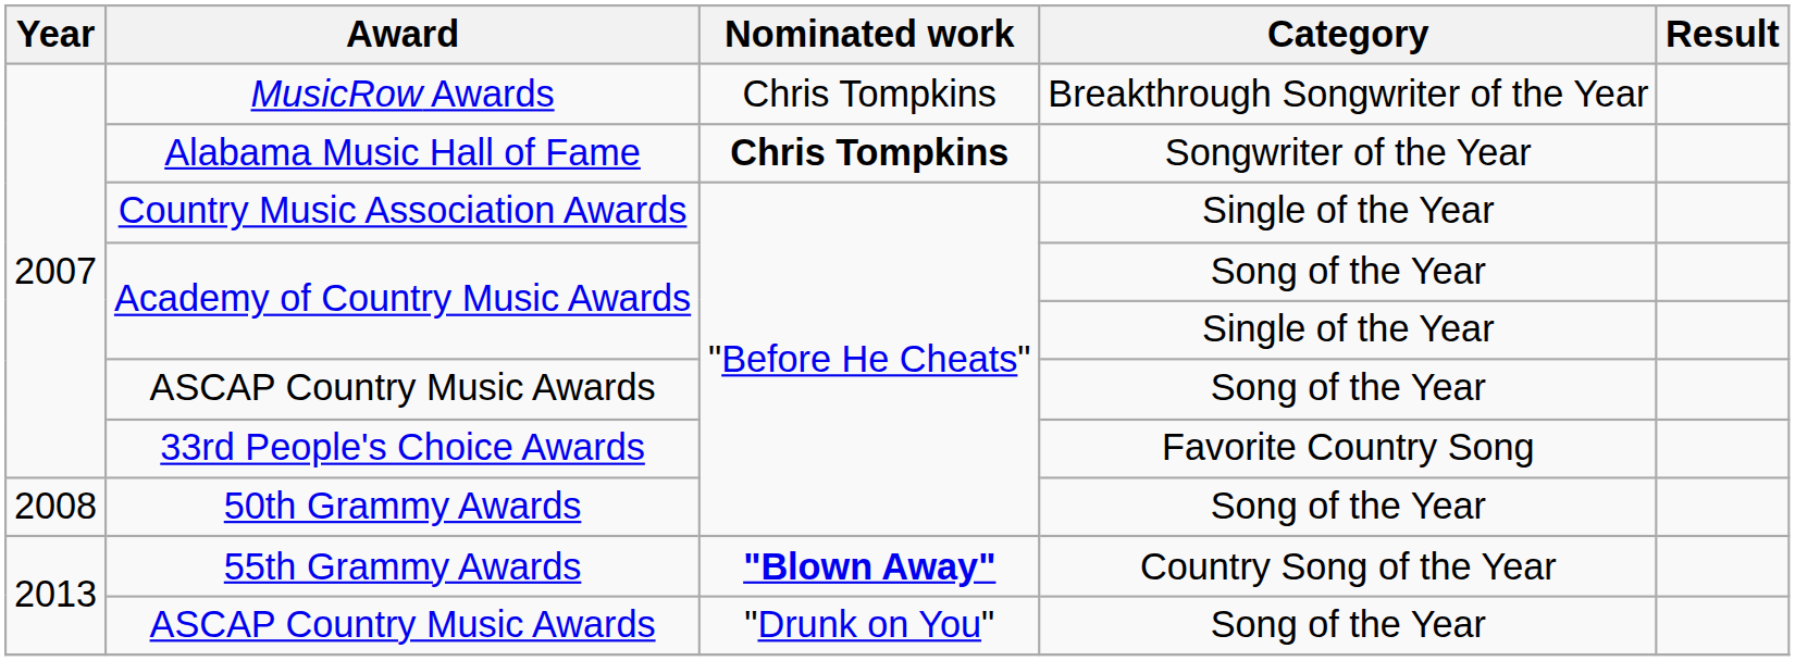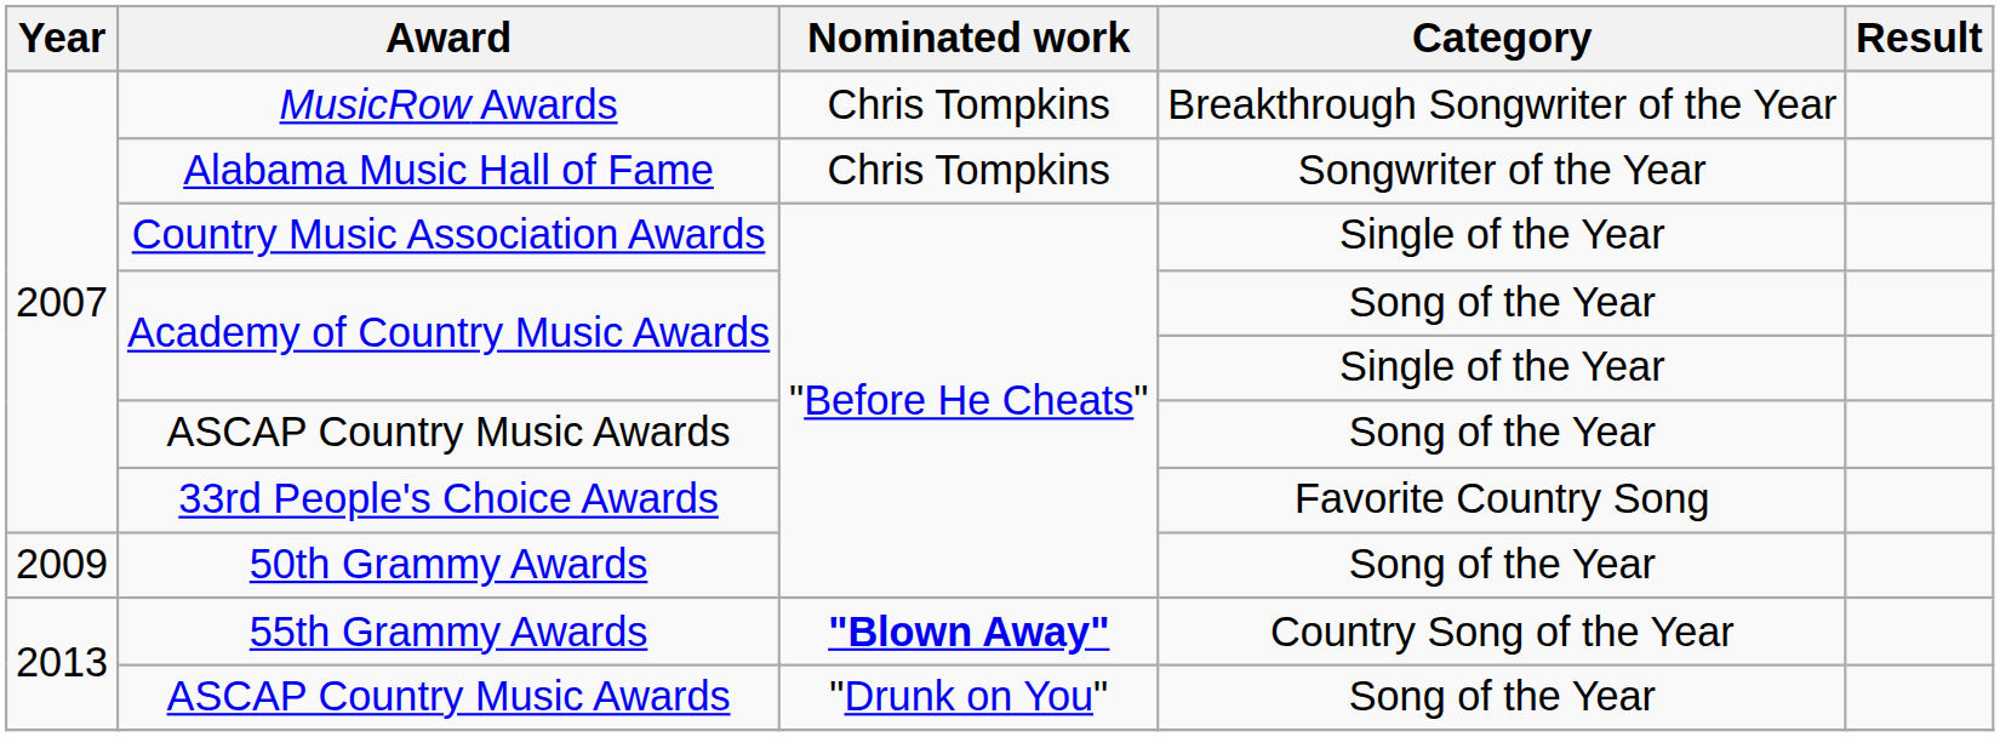Alabama Music Hall of Fame | Nominated work: bold -> normal
50th Grammy Awards | Year: 2008 -> 2009
